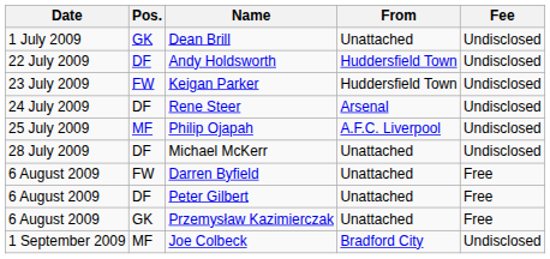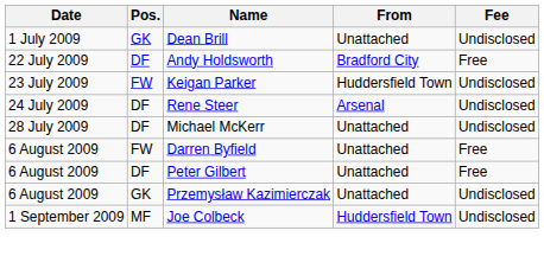Andy Holdsworth | From: Huddersfield Town -> Bradford City
Andy Holdsworth | Fee: Undisclosed -> Free
- row: 25 July 2009 | MF | Philip Ojapah | A.F.C. Liverpool | Undisclosed
Przemysław Kazimierczak | Fee: Free -> Undisclosed
Joe Colbeck | From: Bradford City -> Huddersfield Town
